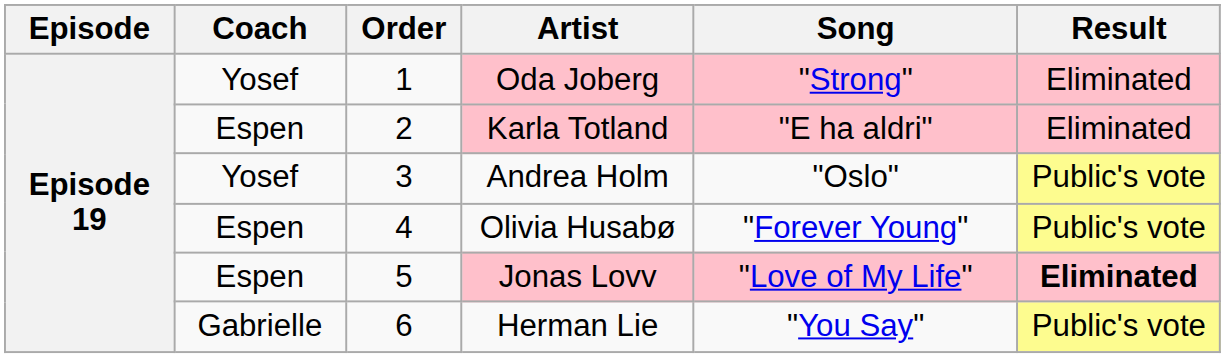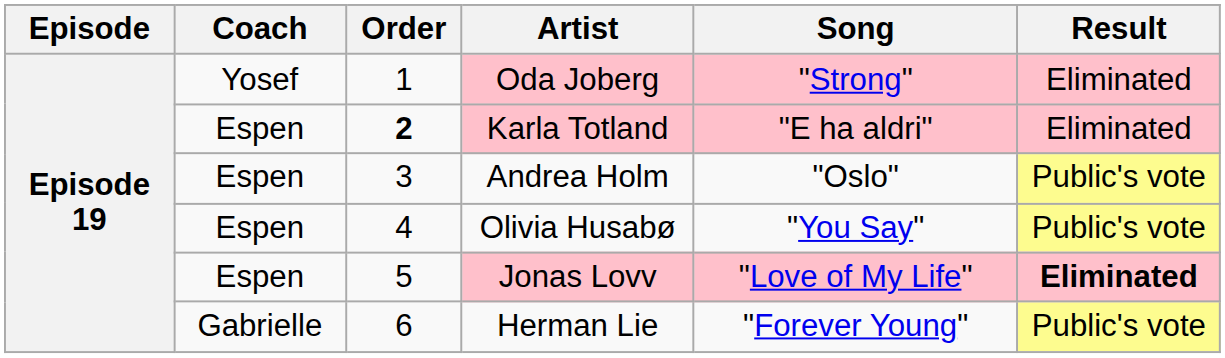Karla Totland | Order: normal -> bold
Andrea Holm | Coach: Yosef -> Espen
Olivia Husabø | Song: "Forever Young" -> "You Say"
Herman Lie | Song: "You Say" -> "Forever Young"
